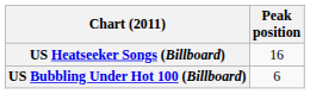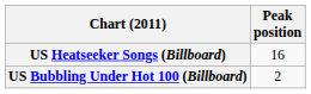US Bubbling Under Hot 100 (Billboard) | Peak position: 6 -> 2
